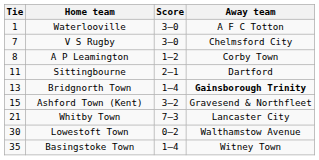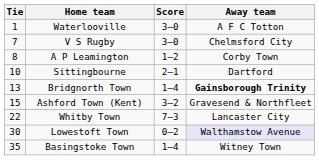Sittingbourne | Tie: 11 -> 10
Whitby Town | Tie: 21 -> 22
Lowestoft Town | Away team: no background -> lavender background
